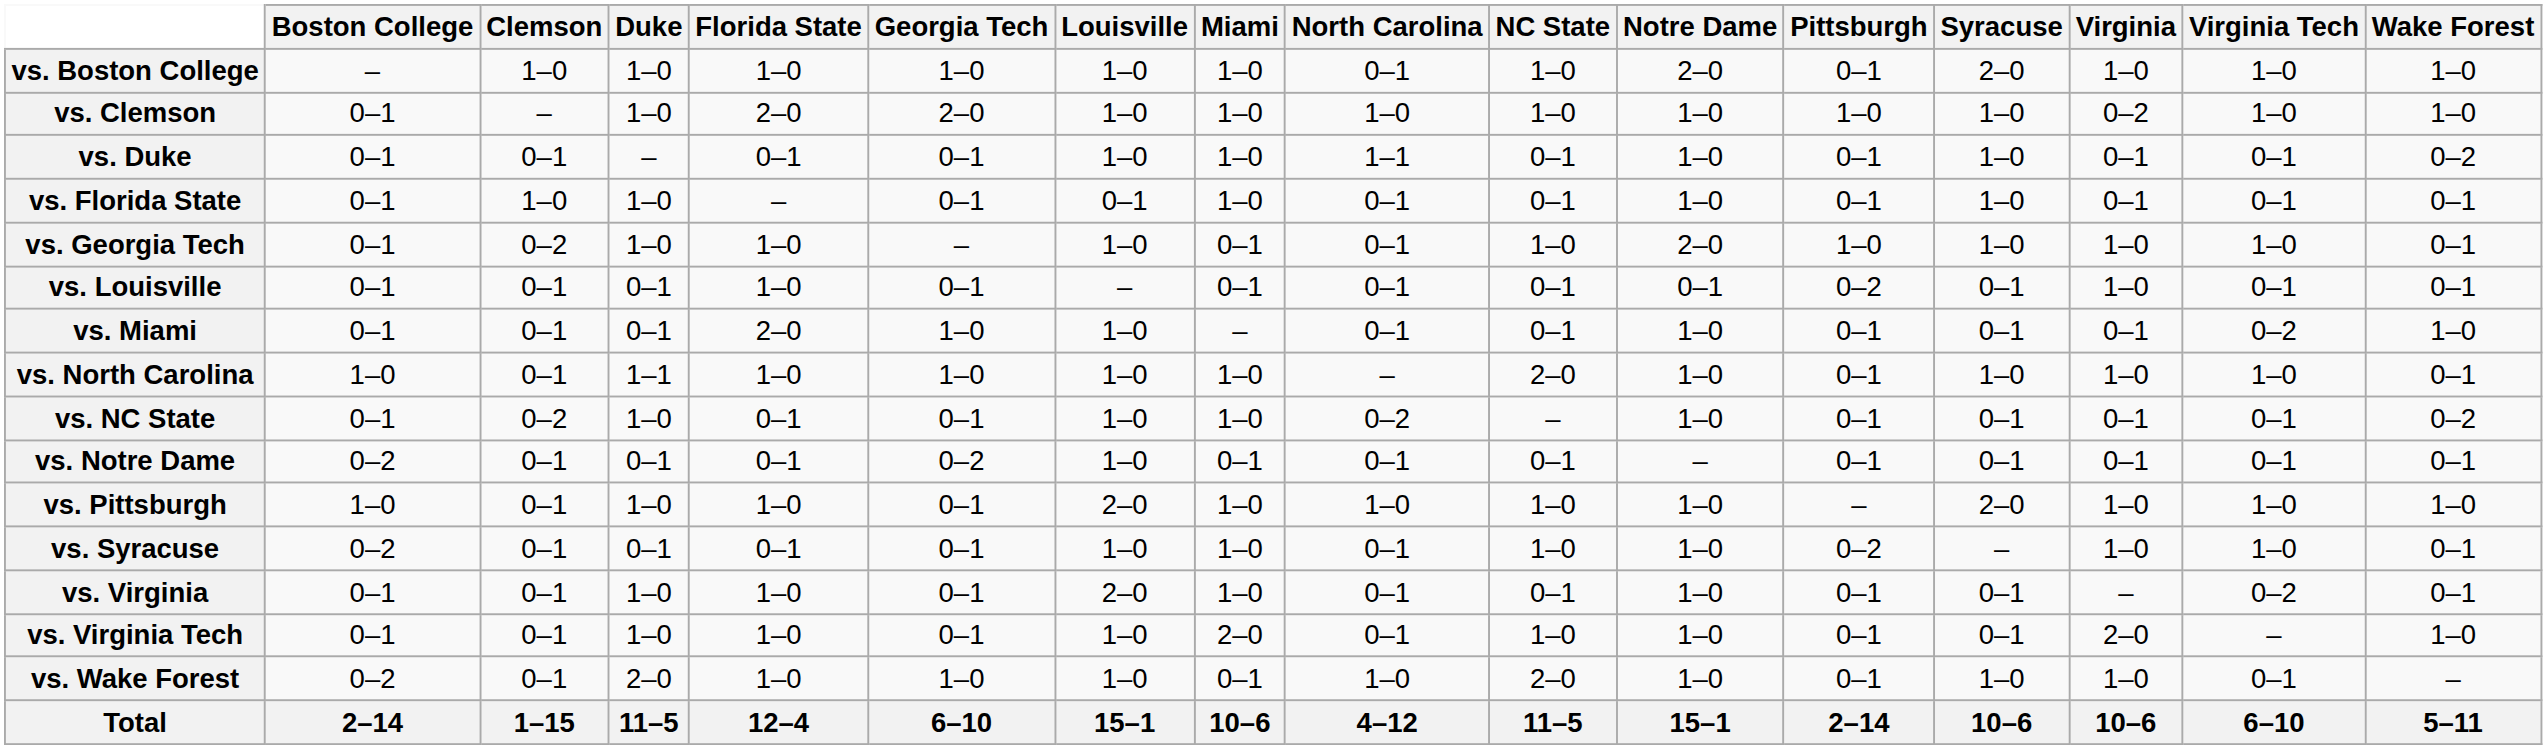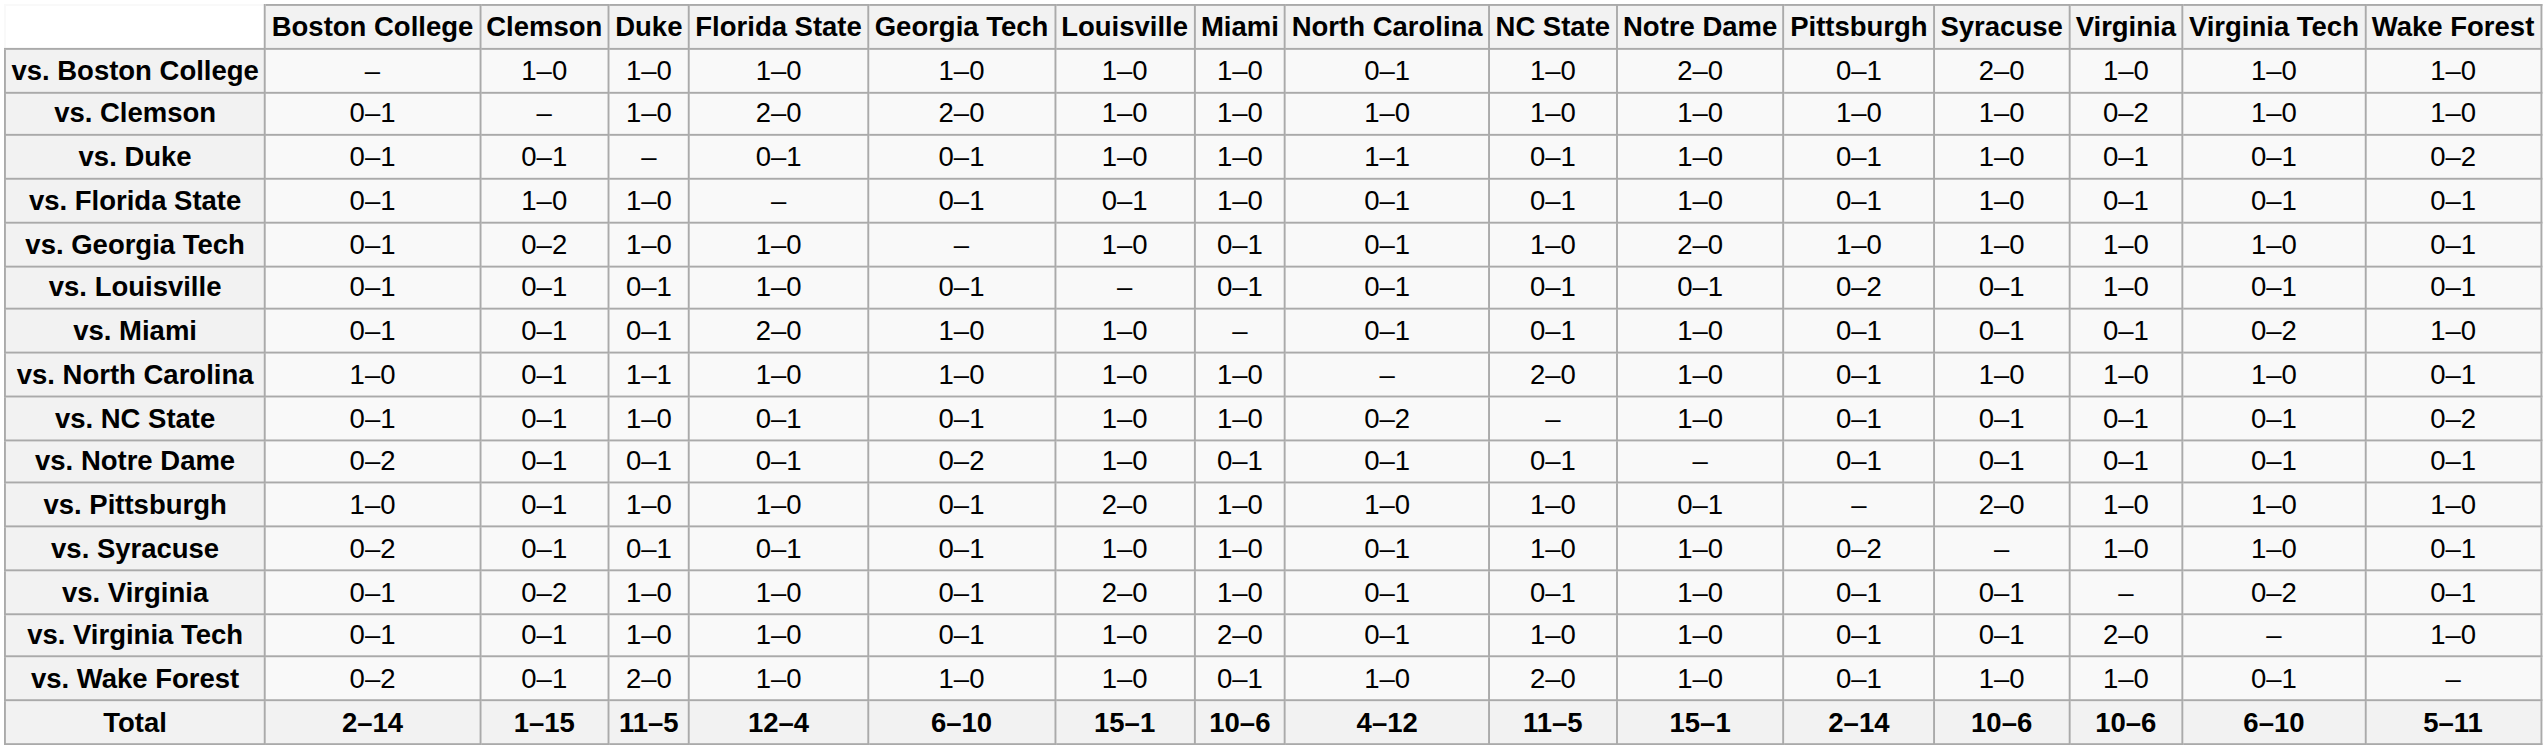vs. NC State | Clemson: 0–2 -> 0–1
vs. Pittsburgh | Notre Dame: 1–0 -> 0–1
vs. Virginia | Clemson: 0–1 -> 0–2
